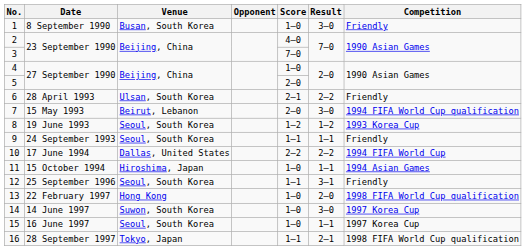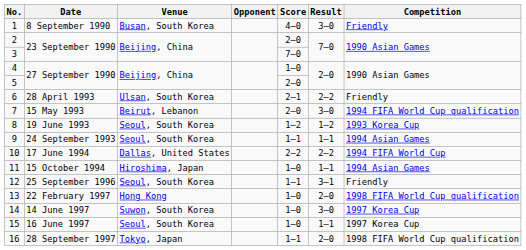1 | Score: 1–0 -> 4–0
2 | Score: 4–0 -> 2–0
9 | Competition: Friendly -> 1994 Asian Games
16 | Result: 2–1 -> 2–0
